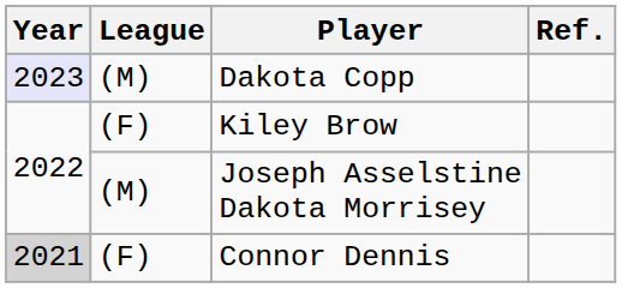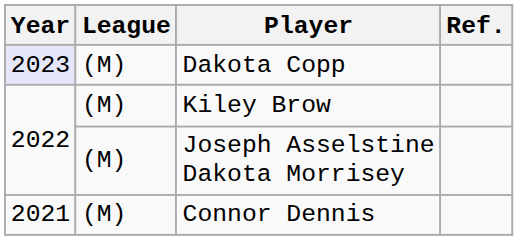Kiley Brow | League: (F) -> (M)
Connor Dennis | Year: lightgrey background -> no background
Connor Dennis | League: (F) -> (M)
